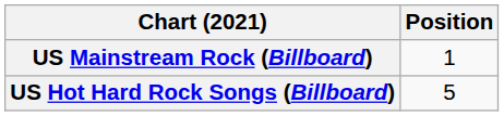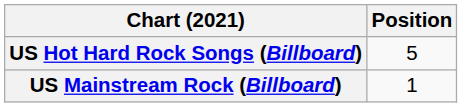rows swapped: US Hot Hard Rock Songs (Billboard) <-> US Mainstream Rock (Billboard)
